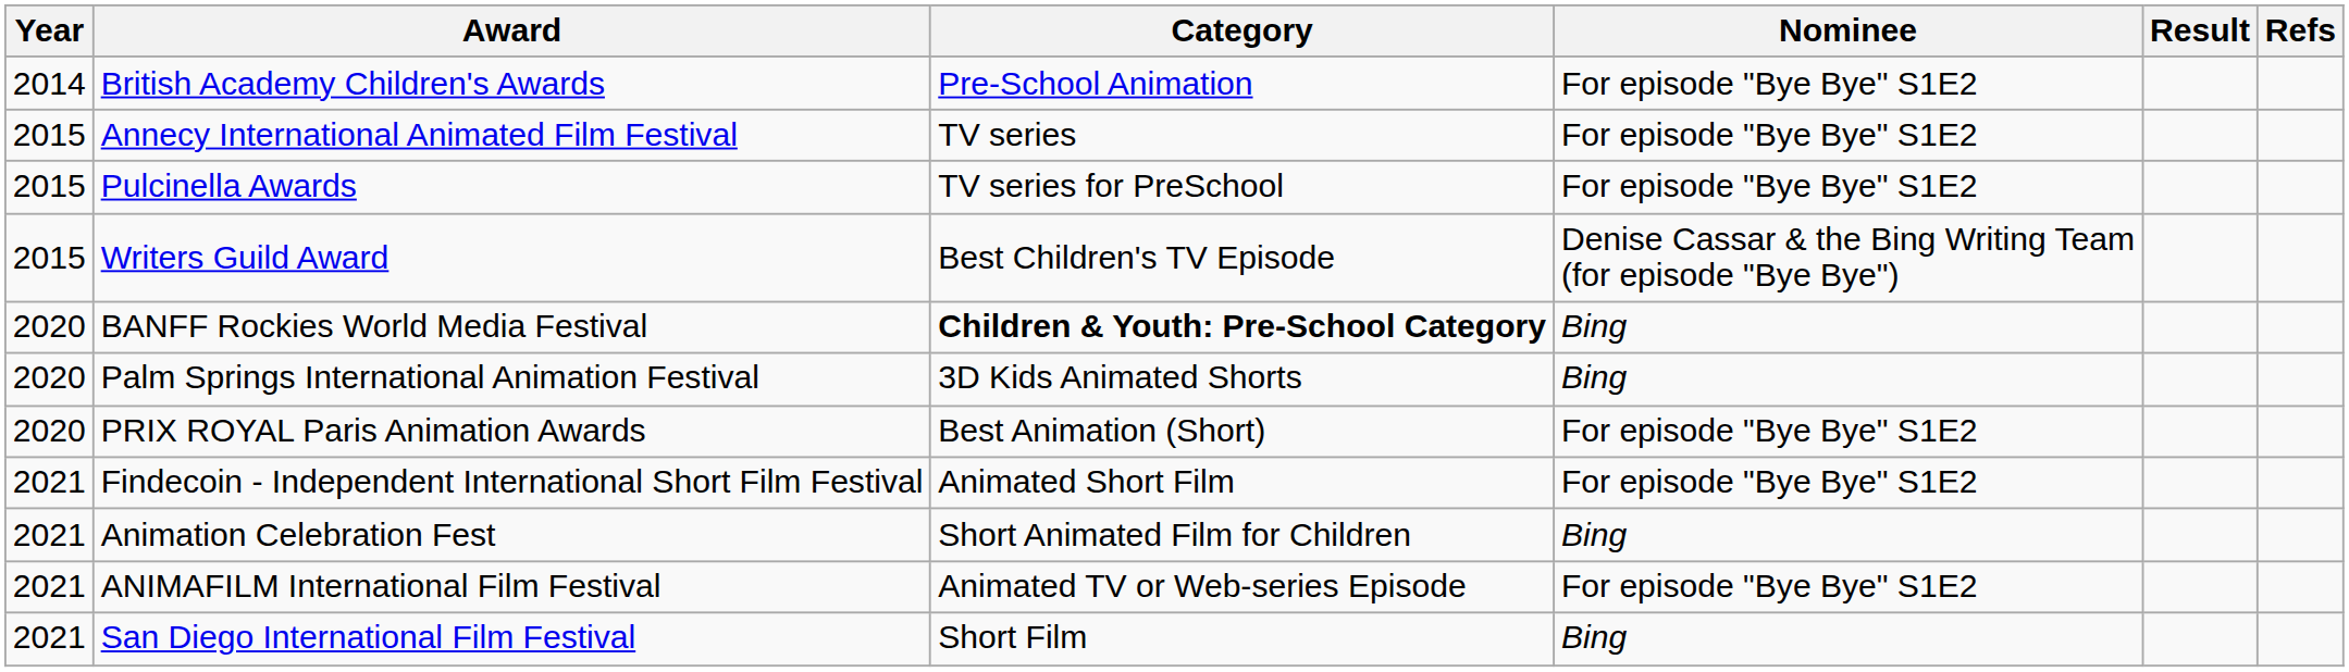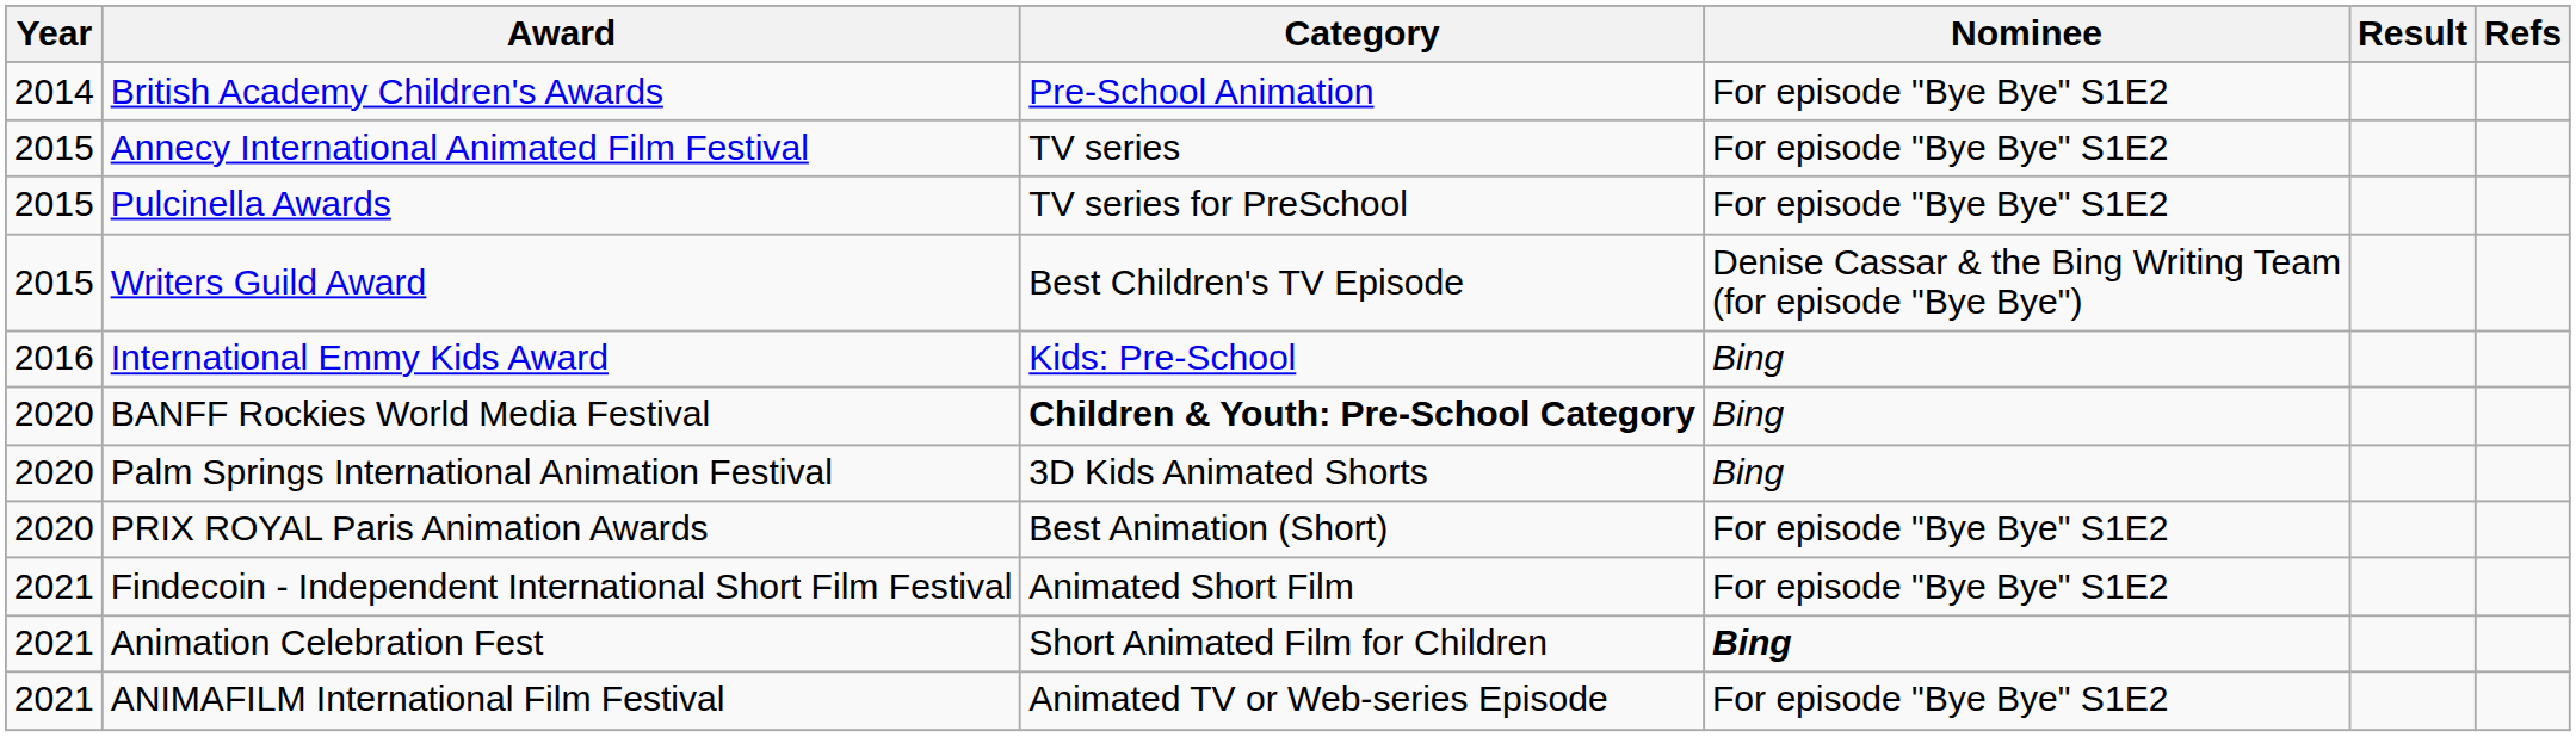+ row: 2016 | International Emmy Kids Award | Kids: Pre-School | Bing
Animation Celebration Fest | Nominee: normal -> bold
- row: 2021 | San Diego International Film Festival | Short Film | Bing
